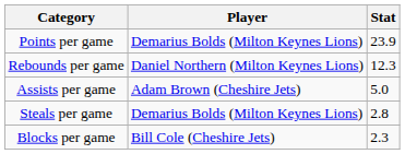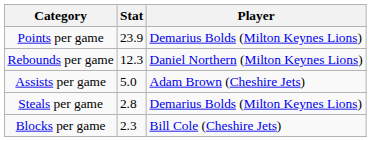columns swapped: Player <-> Stat
